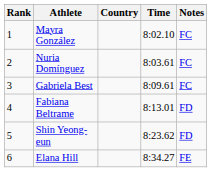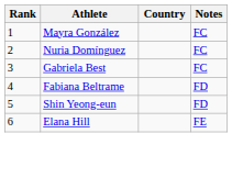- column: Time | 8:02.10 | 8:03.61 | 8:09.61 | 8:13.01 | 8:23.62 | 8:34.27
